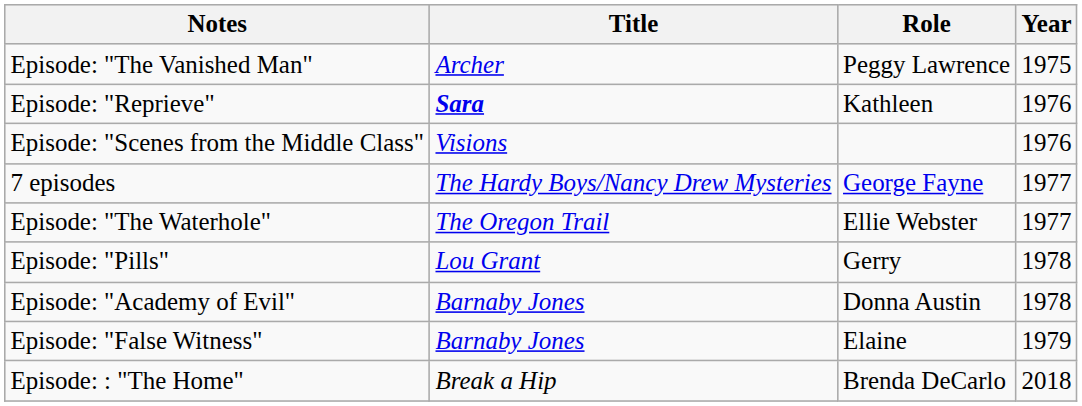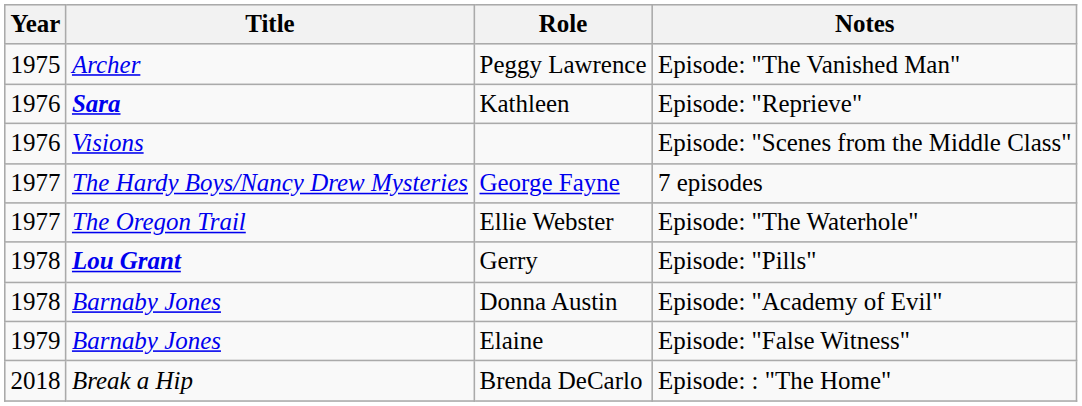columns swapped: Year <-> Notes
Gerry | Title: normal -> bold
